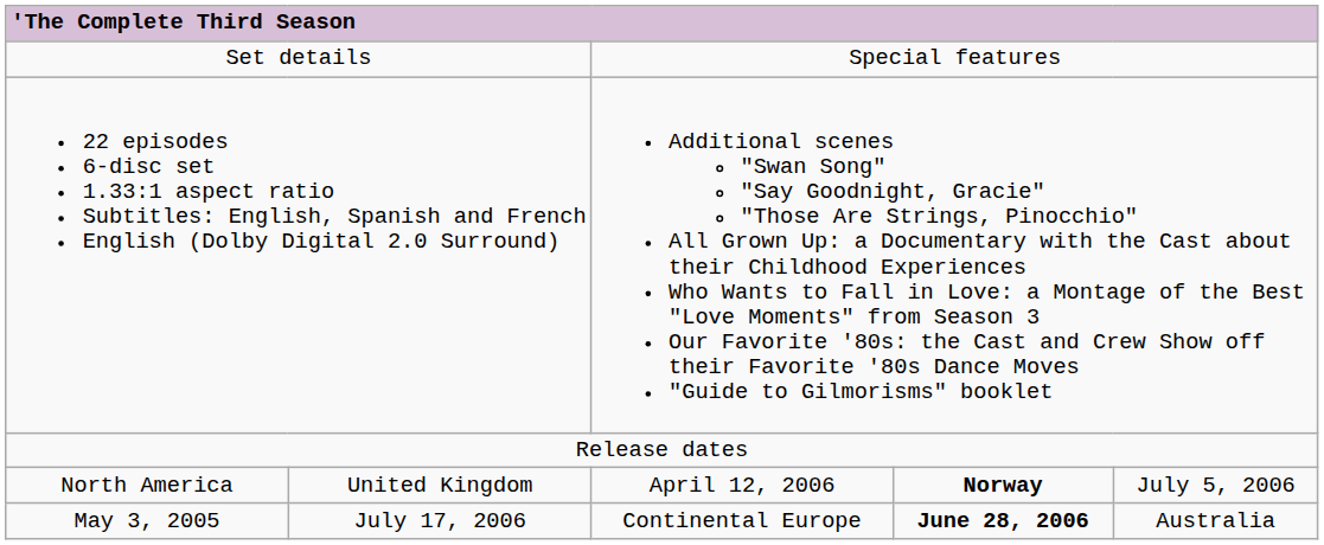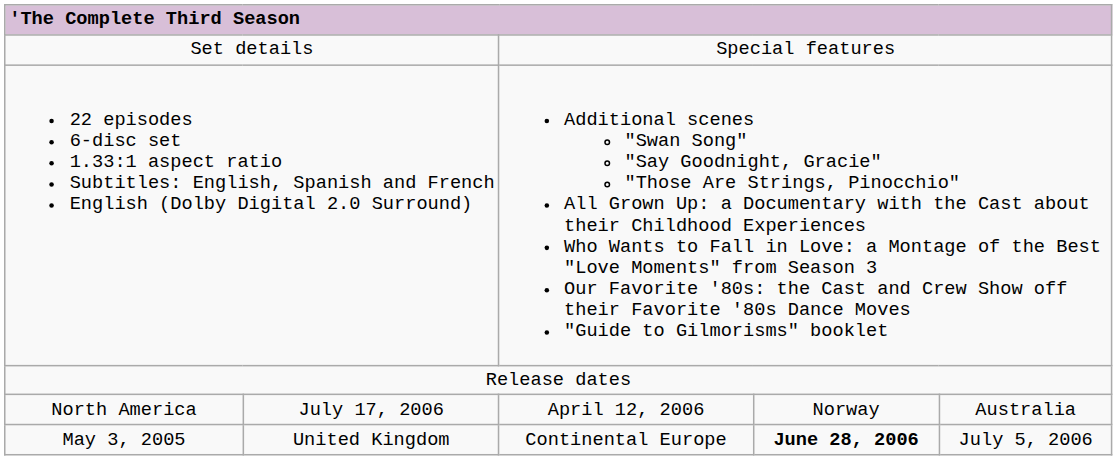North America | column 2: United Kingdom -> July 17, 2006
North America | column 4: bold -> normal
North America | column 5: July 5, 2006 -> Australia
May 3, 2005 | column 2: July 17, 2006 -> United Kingdom
May 3, 2005 | column 5: Australia -> July 5, 2006
